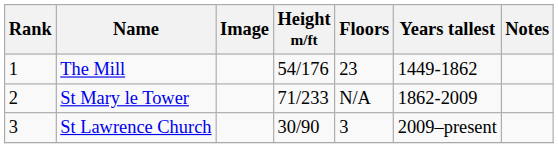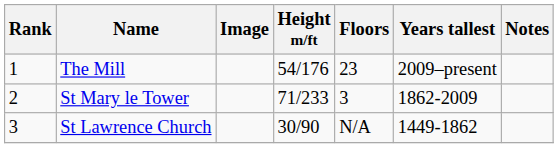The Mill | Years tallest: 1449-1862 -> 2009–present
St Mary le Tower | Floors: N/A -> 3
St Lawrence Church | Floors: 3 -> N/A
St Lawrence Church | Years tallest: 2009–present -> 1449-1862
